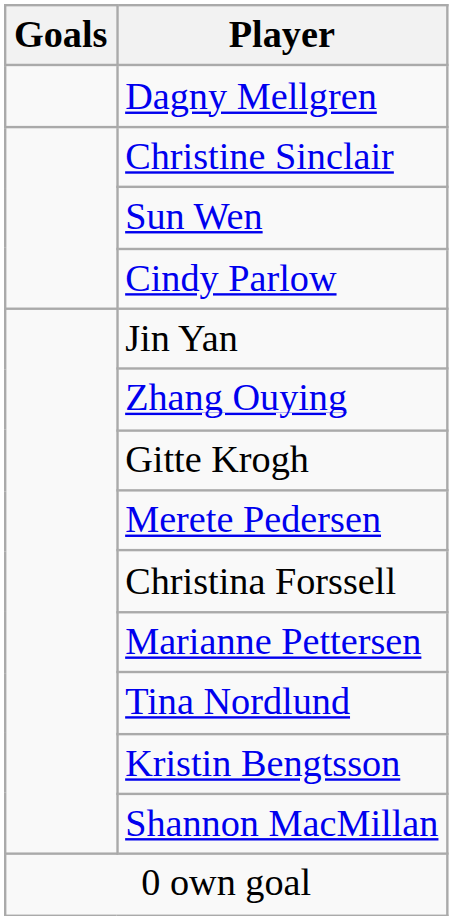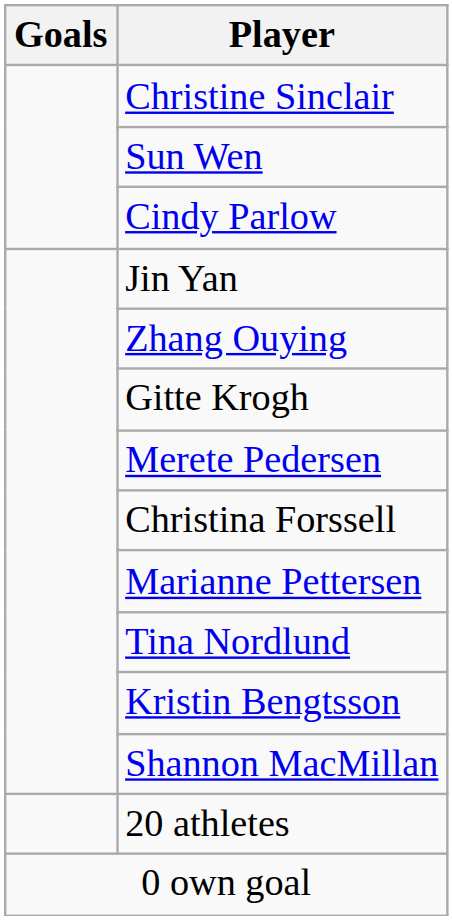- row: Dagny Mellgren
+ row: 20 athletes
